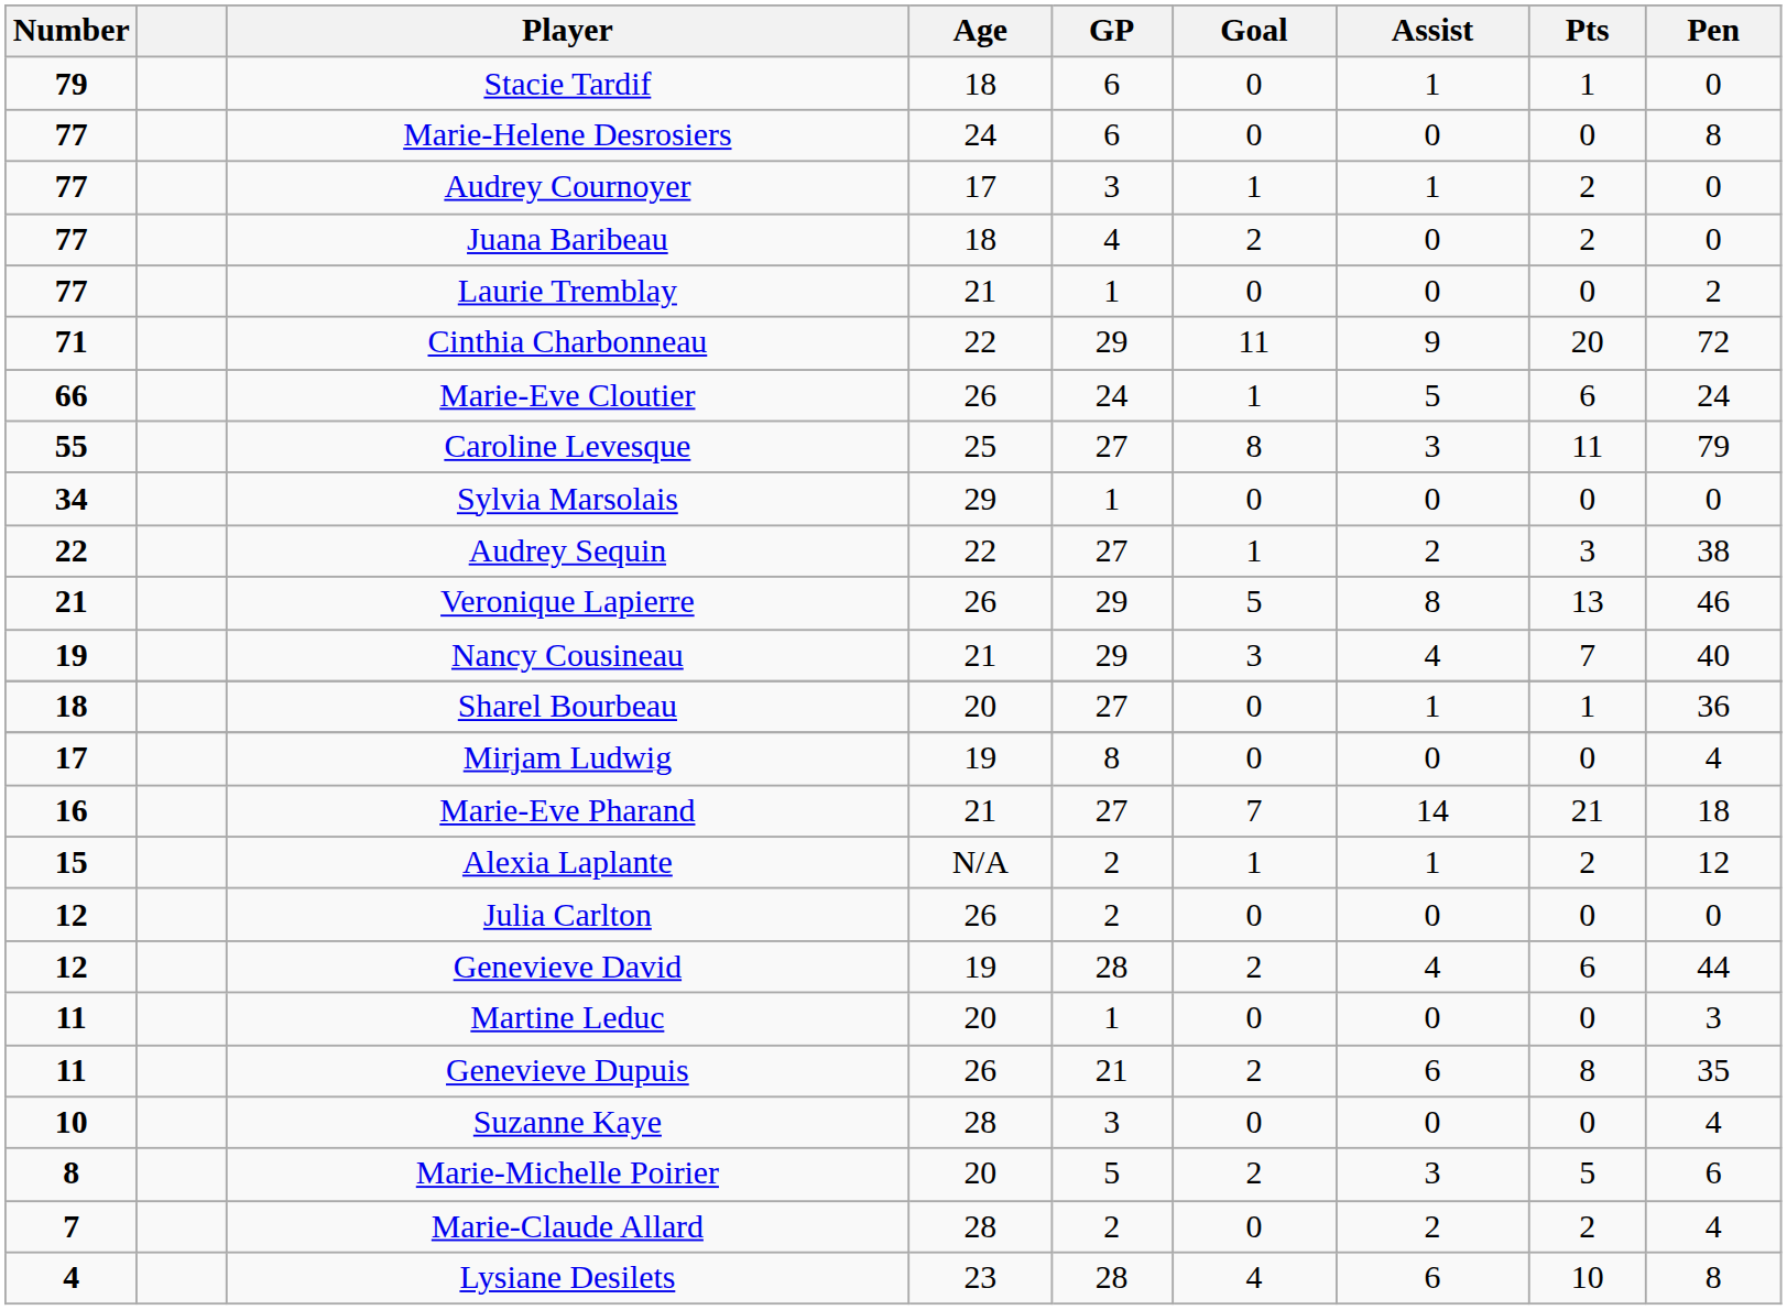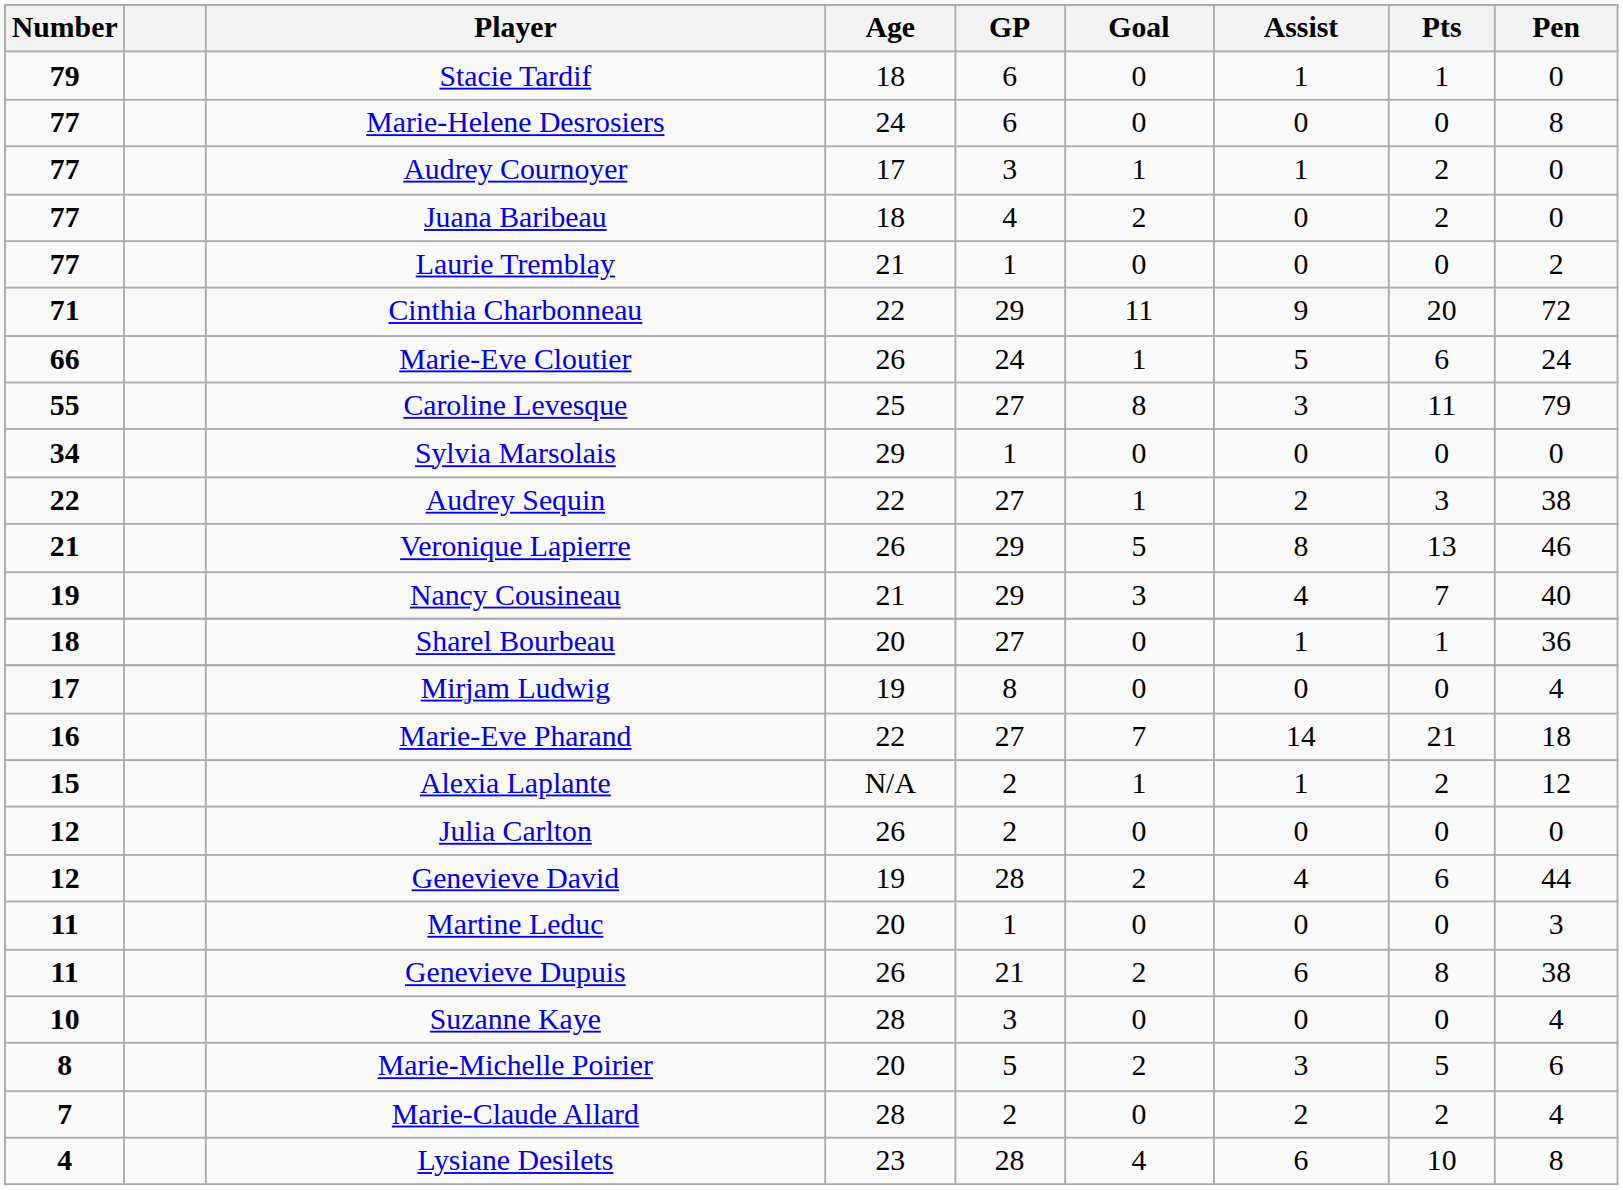Marie-Eve Pharand | Age: 21 -> 22
Genevieve Dupuis | Pen: 35 -> 38
